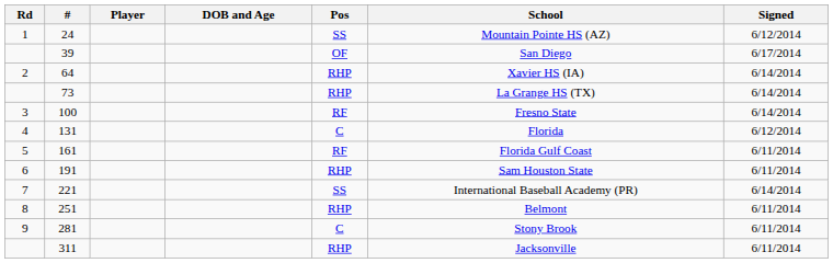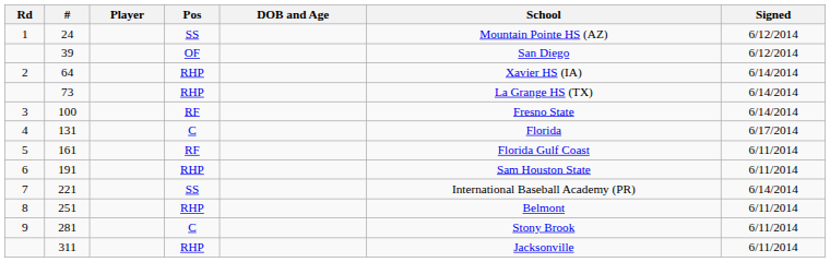columns swapped: Pos <-> DOB and Age
39 | Signed: 6/17/2014 -> 6/12/2014
131 | Signed: 6/12/2014 -> 6/17/2014
